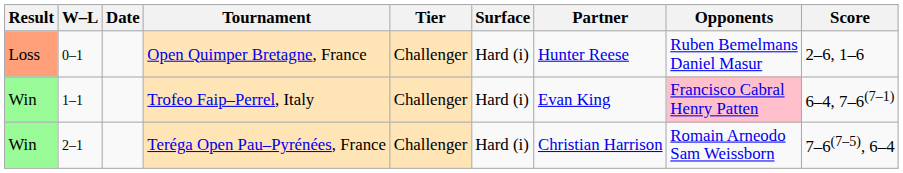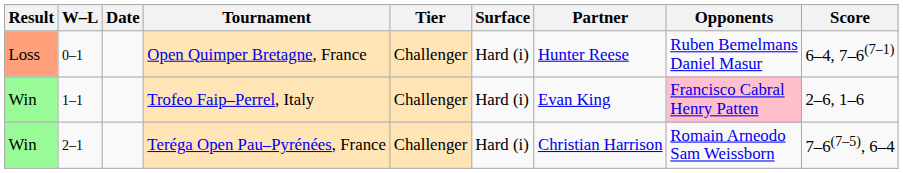Open Quimper Bretagne, France | Score: 2–6, 1–6 -> 6–4, 7–6(7–1)
Trofeo Faip–Perrel, Italy | Score: 6–4, 7–6(7–1) -> 2–6, 1–6
